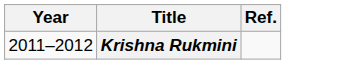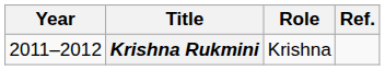+ column: Role | Krishna
